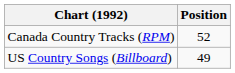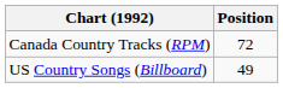Canada Country Tracks (RPM) | Position: 52 -> 72
